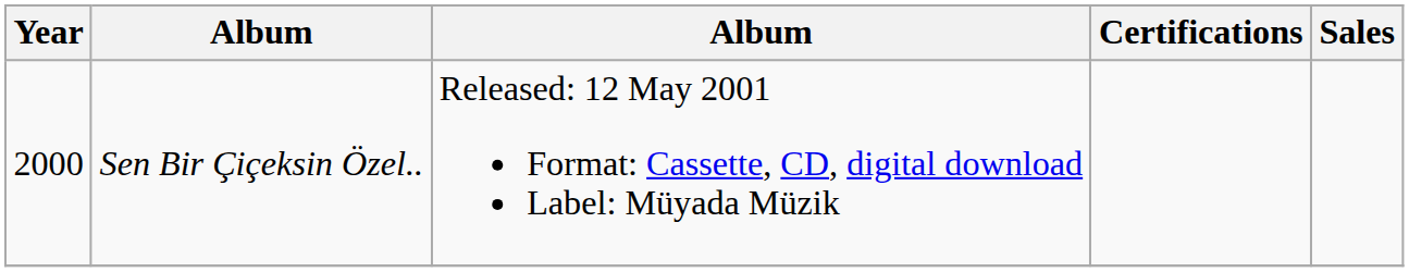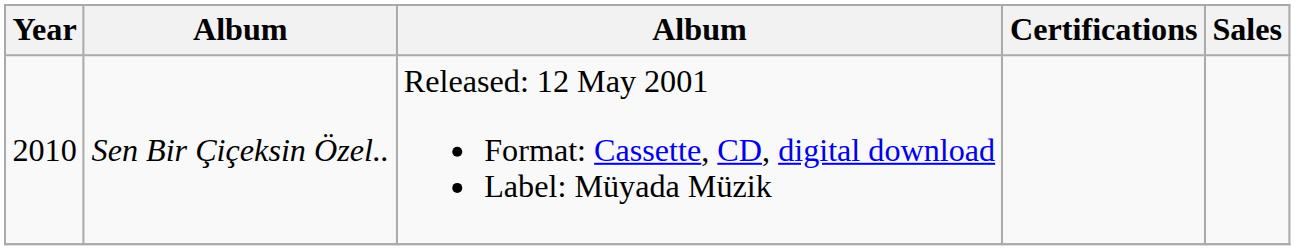Sen Bir Çiçeksin Özel.. | Year: 2000 -> 2010
